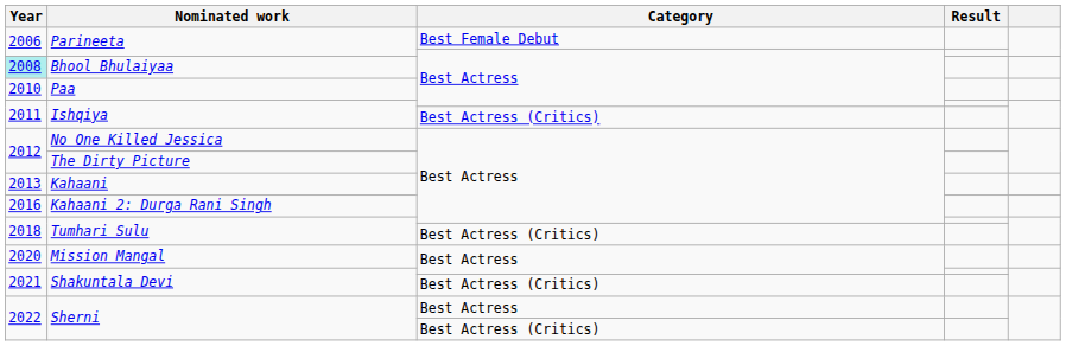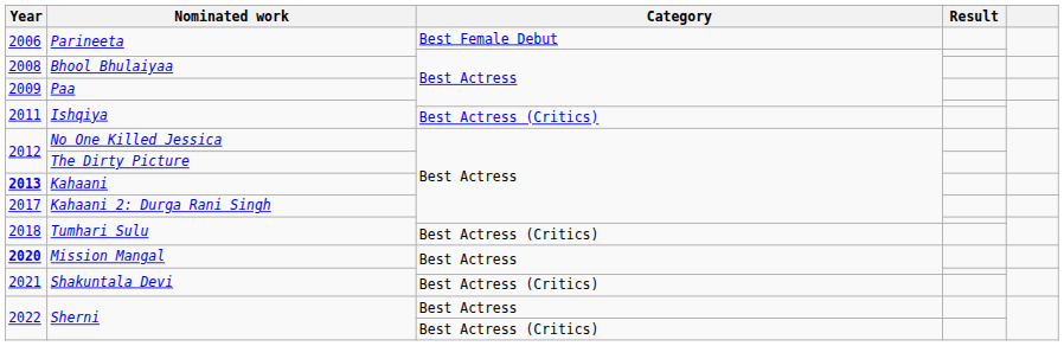Bhool Bhulaiyaa | Year: paleturquoise background -> no background
Paa | Year: 2010 -> 2009
Kahaani | Year: normal -> bold
Kahaani 2: Durga Rani Singh | Year: 2016 -> 2017
Mission Mangal | Year: normal -> bold
